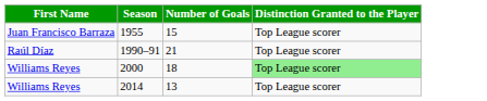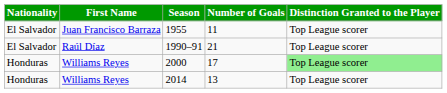+ column: Nationality | El Salvador | El Salvador | Honduras | Honduras
1955 | Number of Goals: 15 -> 11
2000 | Number of Goals: 18 -> 17
